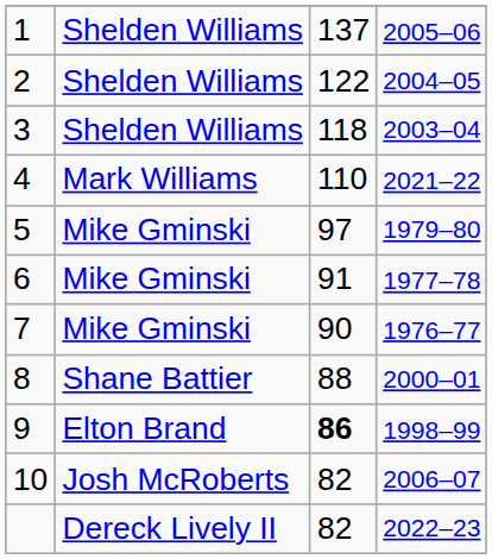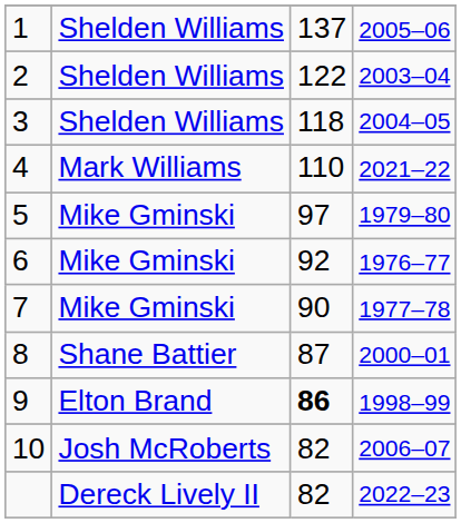2 | column 4: 2004–05 -> 2003–04
3 | column 4: 2003–04 -> 2004–05
6 | column 3: 91 -> 92
6 | column 4: 1977–78 -> 1976–77
7 | column 4: 1976–77 -> 1977–78
8 | column 3: 88 -> 87
